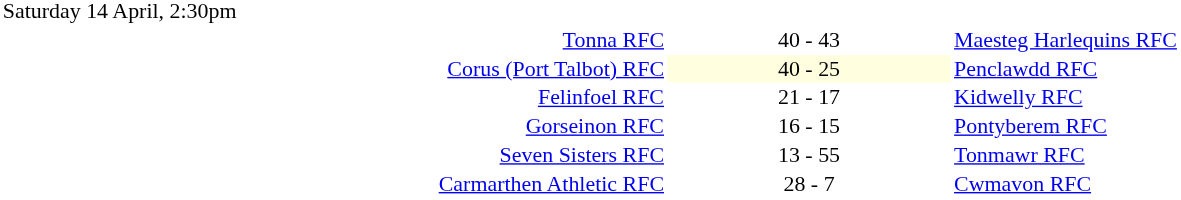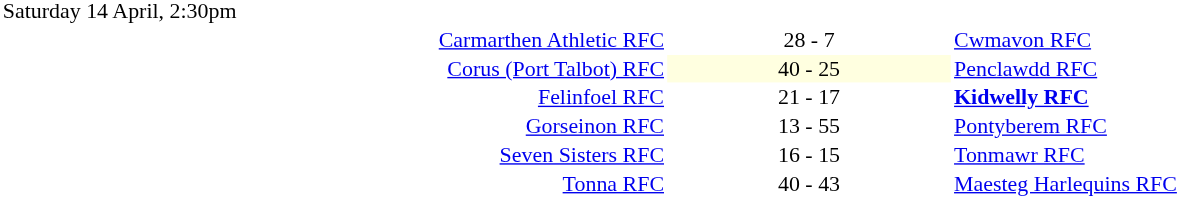rows swapped: Carmarthen Athletic RFC <-> Tonna RFC
Felinfoel RFC | column 3: normal -> bold
Gorseinon RFC | column 2: 16 - 15 -> 13 - 55
Seven Sisters RFC | column 2: 13 - 55 -> 16 - 15
